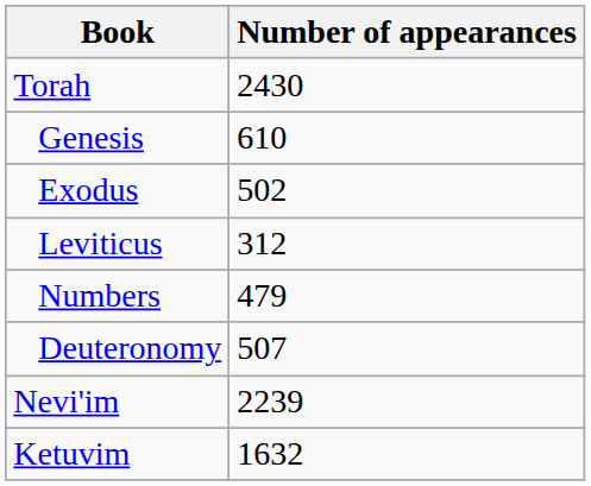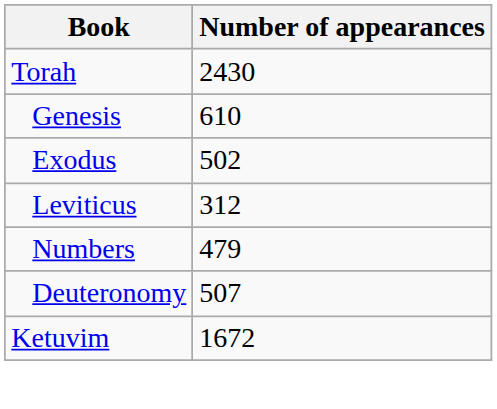- row: Nevi'im | 2239
Ketuvim | Number of appearances: 1632 -> 1672
